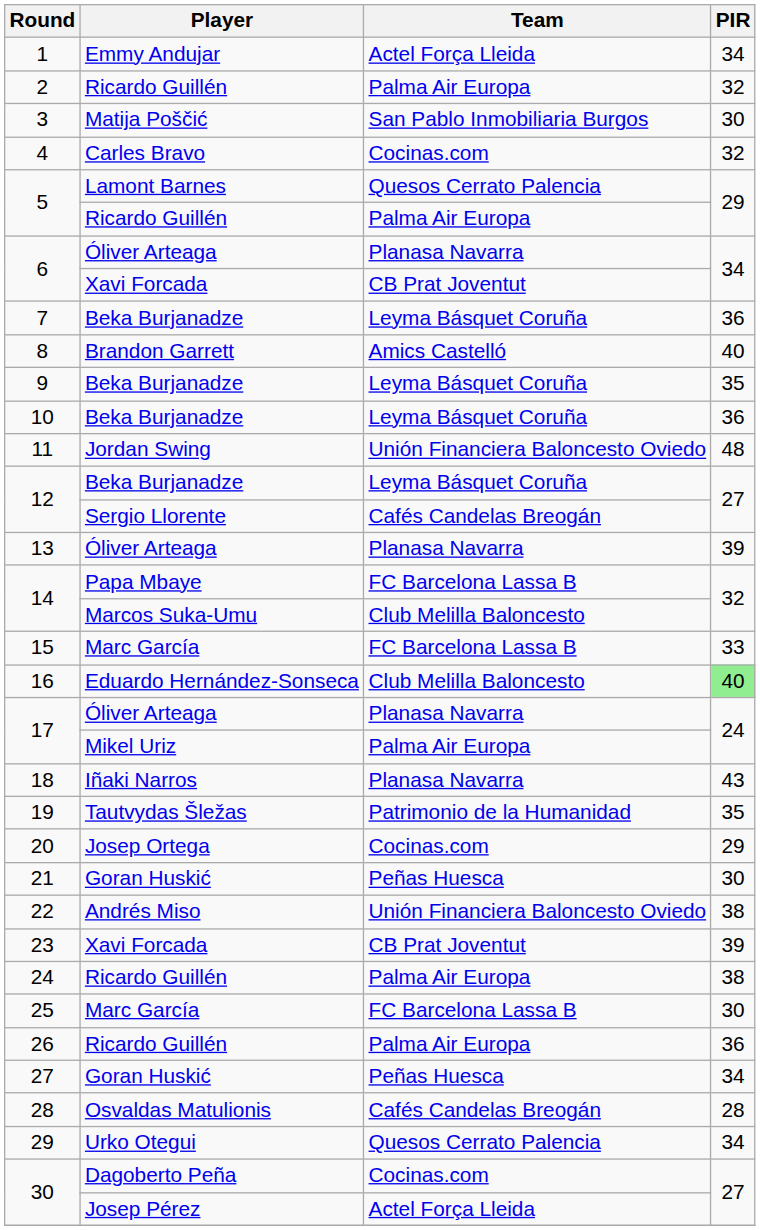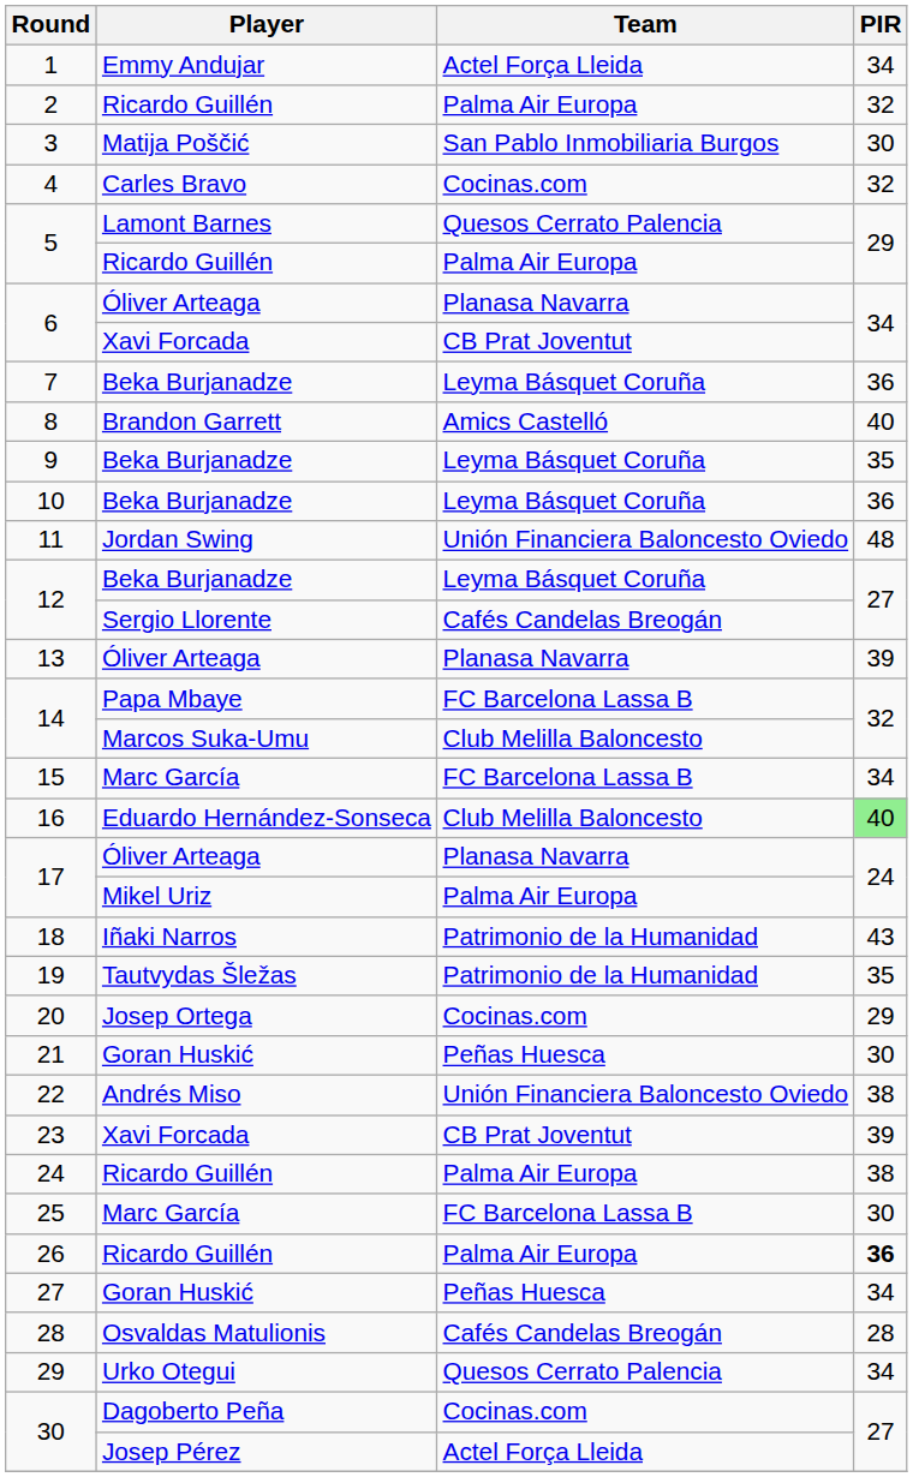15 | PIR: 33 -> 34
18 | Team: Planasa Navarra -> Patrimonio de la Humanidad
26 | PIR: normal -> bold
